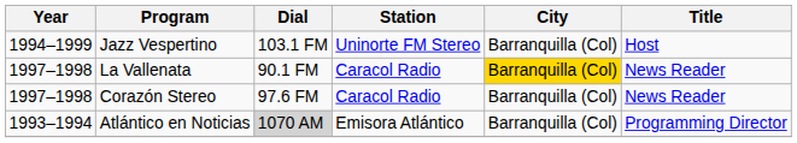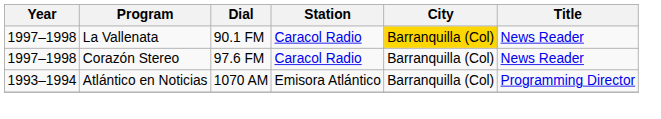- row: 1994–1999 | Jazz Vespertino | 103.1 FM | Uninorte FM Stereo | Barranquilla (Col) | Host
Atlántico en Noticias | Dial: lightgrey background -> no background
